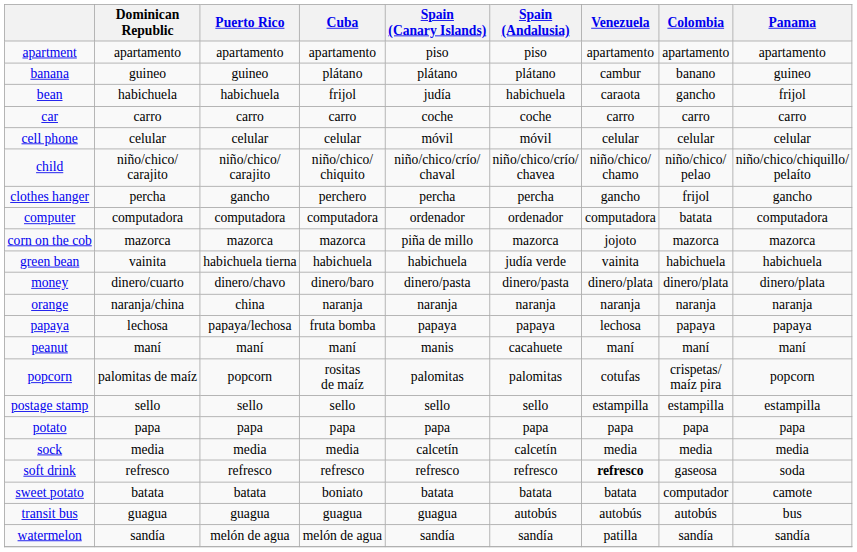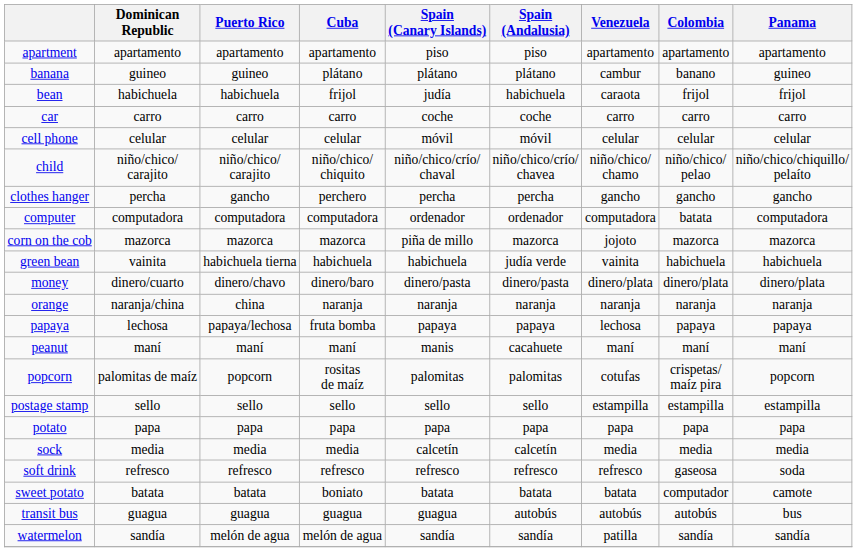bean | Colombia: gancho -> frijol
clothes hanger | Colombia: frijol -> gancho
soft drink | Venezuela: bold -> normal
